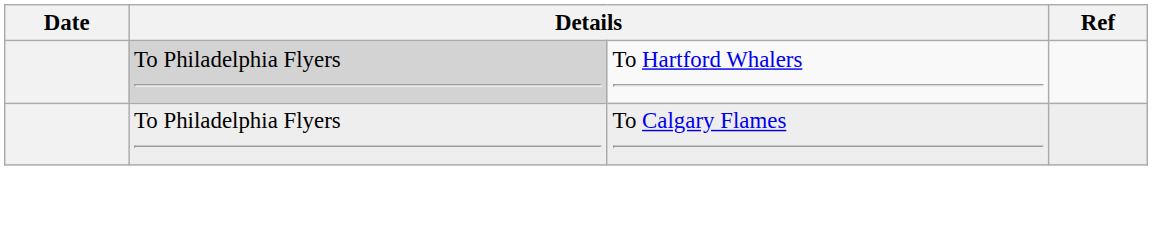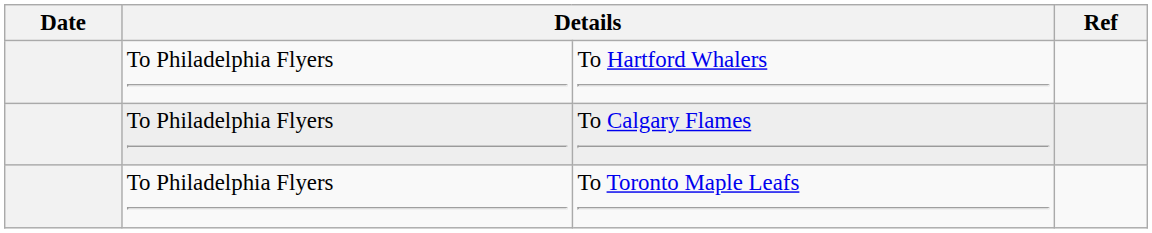To Hartford Whalers | column 2: lightgrey background -> no background
+ row: To Philadelphia Flyers | To Toronto Maple Leafs
